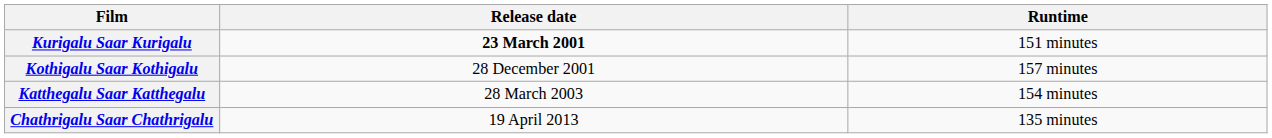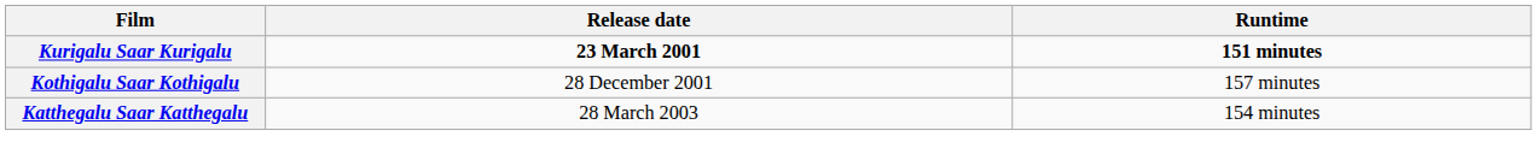Kurigalu Saar Kurigalu | Runtime: normal -> bold
- row: Chathrigalu Saar Chathrigalu | 19 April 2013 | 135 minutes
